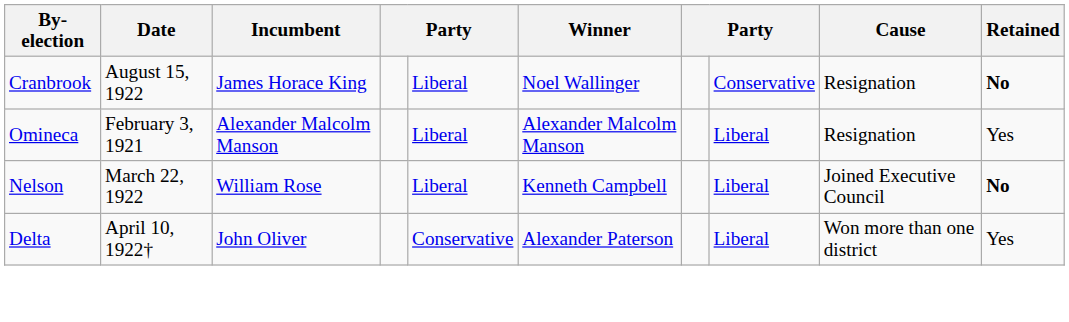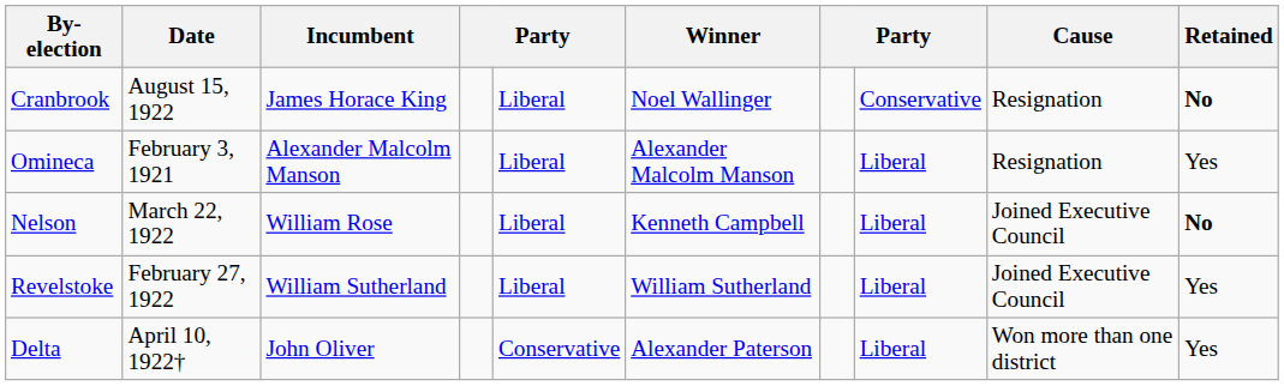+ row: Revelstoke | February 27, 1922 | William Sutherland | Liberal | William Sutherland | Liberal | Joined Executive Council | Yes
